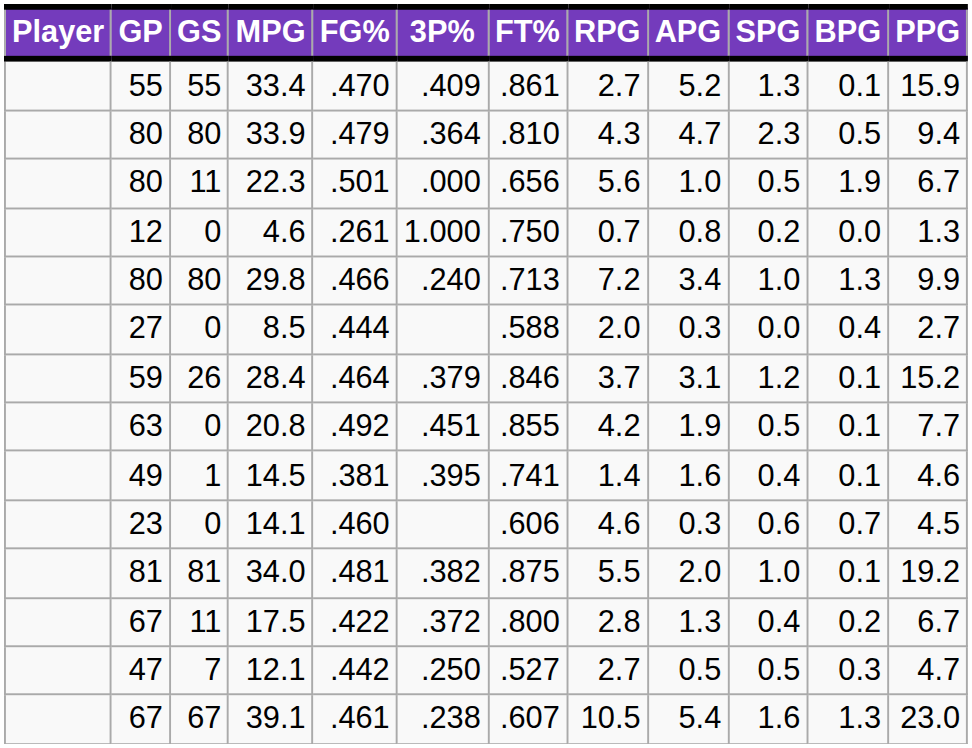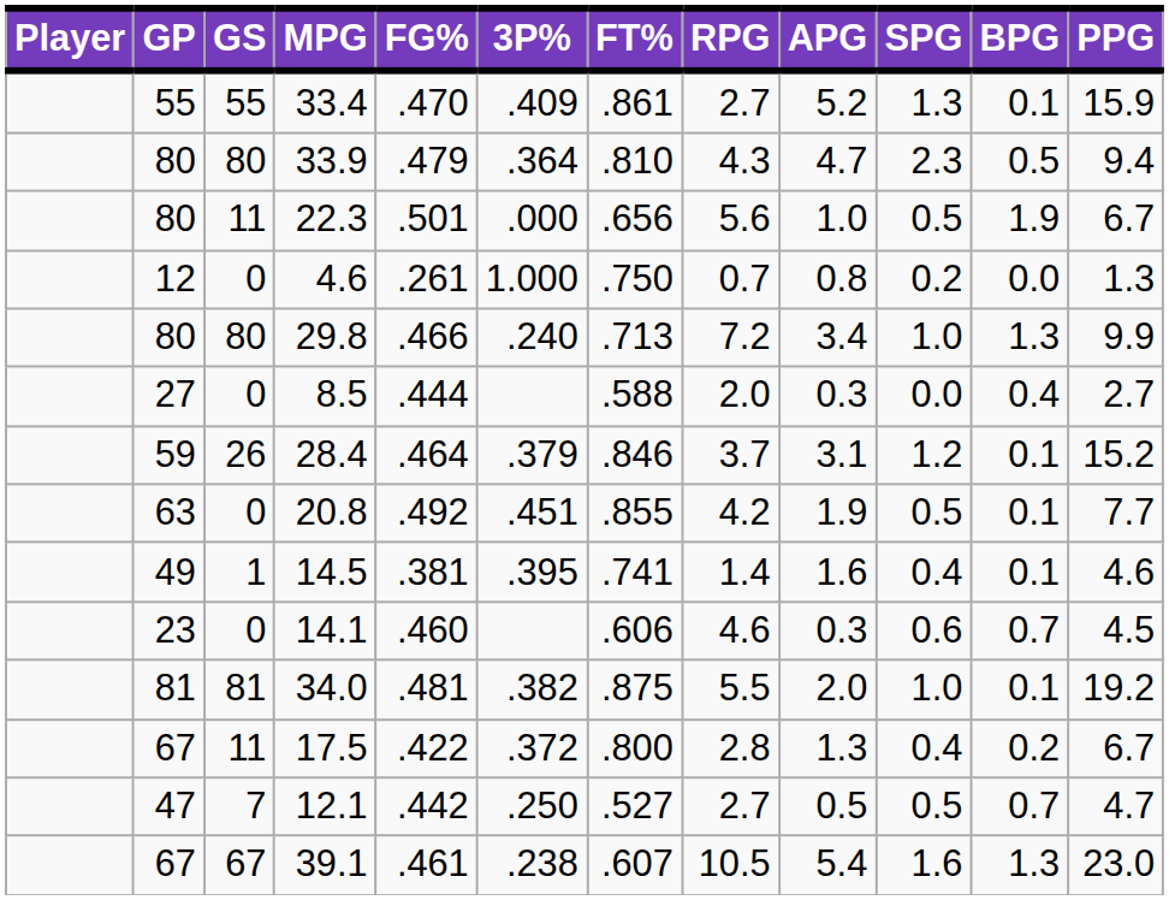12.1 | BPG: 0.3 -> 0.7
